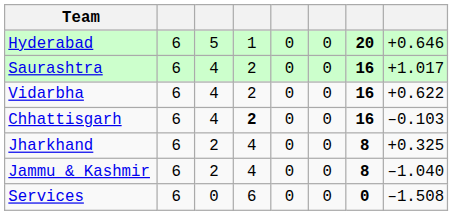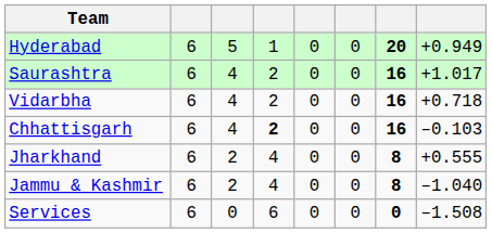Hyderabad | column 8: +0.646 -> +0.949
Vidarbha | column 8: +0.622 -> +0.718
Jharkhand | column 8: +0.325 -> +0.555
